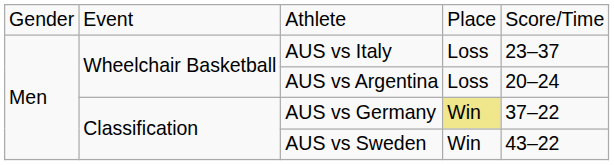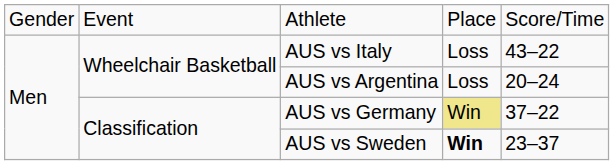AUS vs Italy | column 5: 23–37 -> 43–22
AUS vs Sweden | column 4: normal -> bold
AUS vs Sweden | column 5: 43–22 -> 23–37
